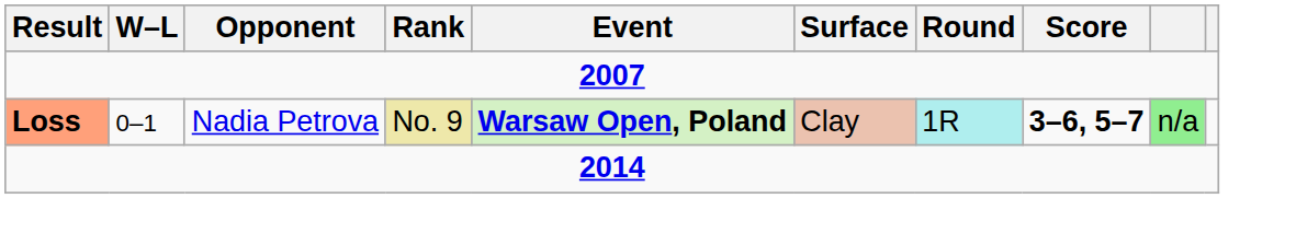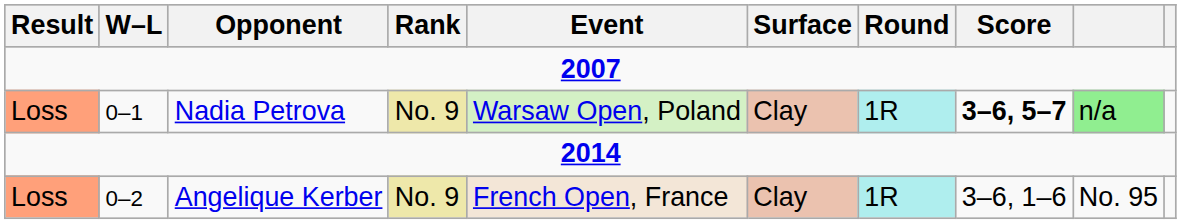Nadia Petrova | Result: bold -> normal
Nadia Petrova | Event: bold -> normal
+ row: Loss | 0–2 | Angelique Kerber | No. 9 | French Open, France | Clay | 1R | 3–6, 1–6 | No. 95
